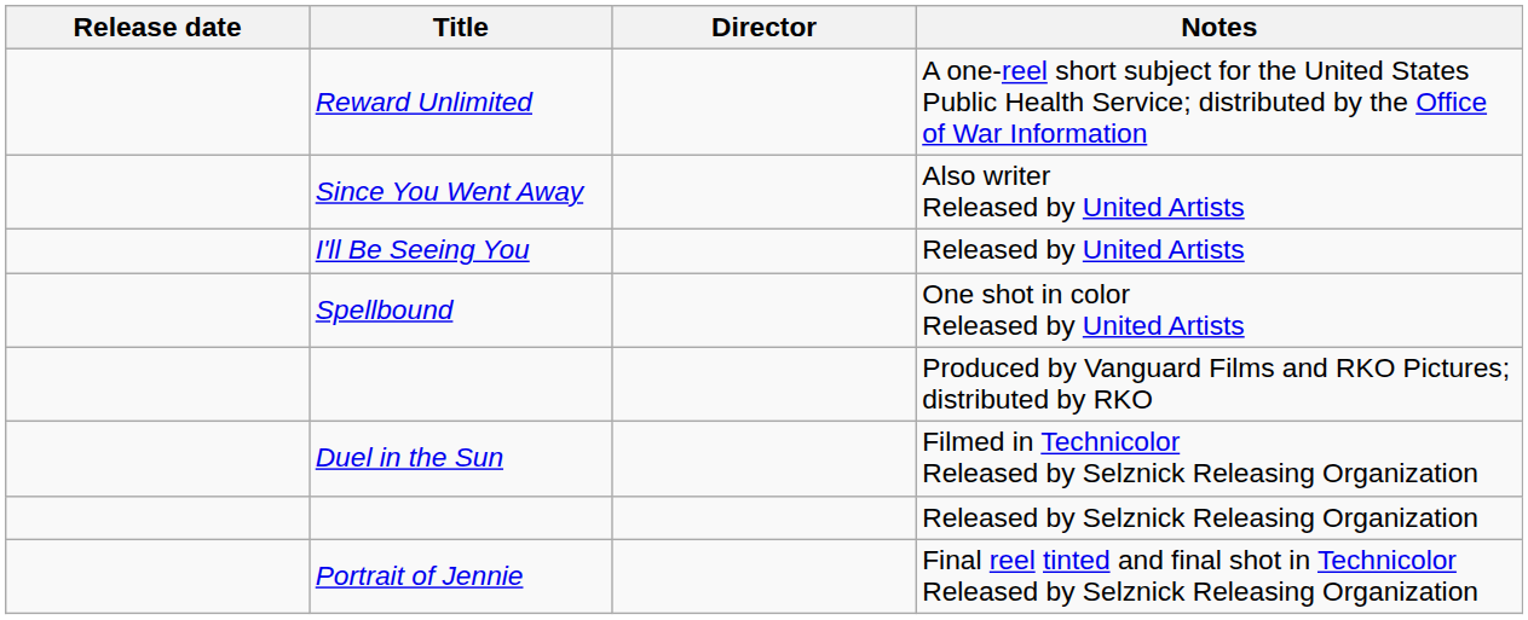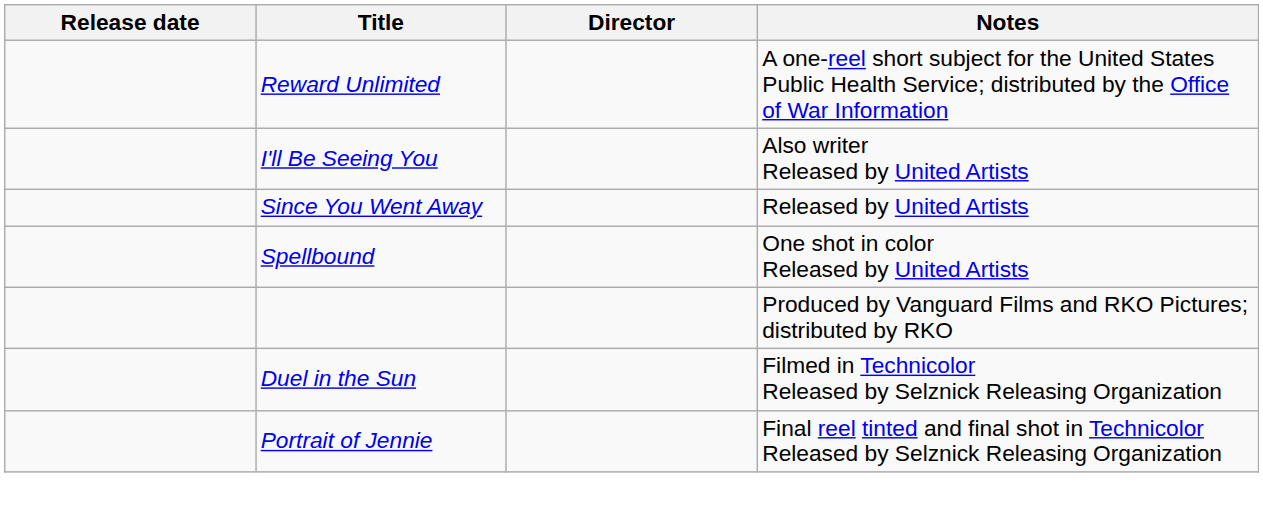Also writer Released by United Artists | Title: Since You Went Away -> I'll Be Seeing You
Released by United Artists | Title: I'll Be Seeing You -> Since You Went Away
- row: Released by Selznick Releasing Organization
